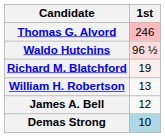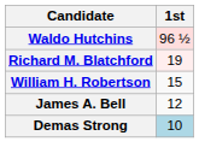- row: Thomas G. Alvord | 246
William H. Robertson | 1st: 13 -> 15
